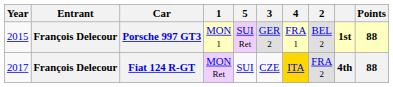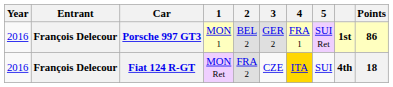columns swapped: 2 <-> 5
Porsche 997 GT3 | Year: 2015 -> 2016
Porsche 997 GT3 | Points: 88 -> 86
Fiat 124 R-GT | Year: 2017 -> 2016
Fiat 124 R-GT | Points: 88 -> 18
